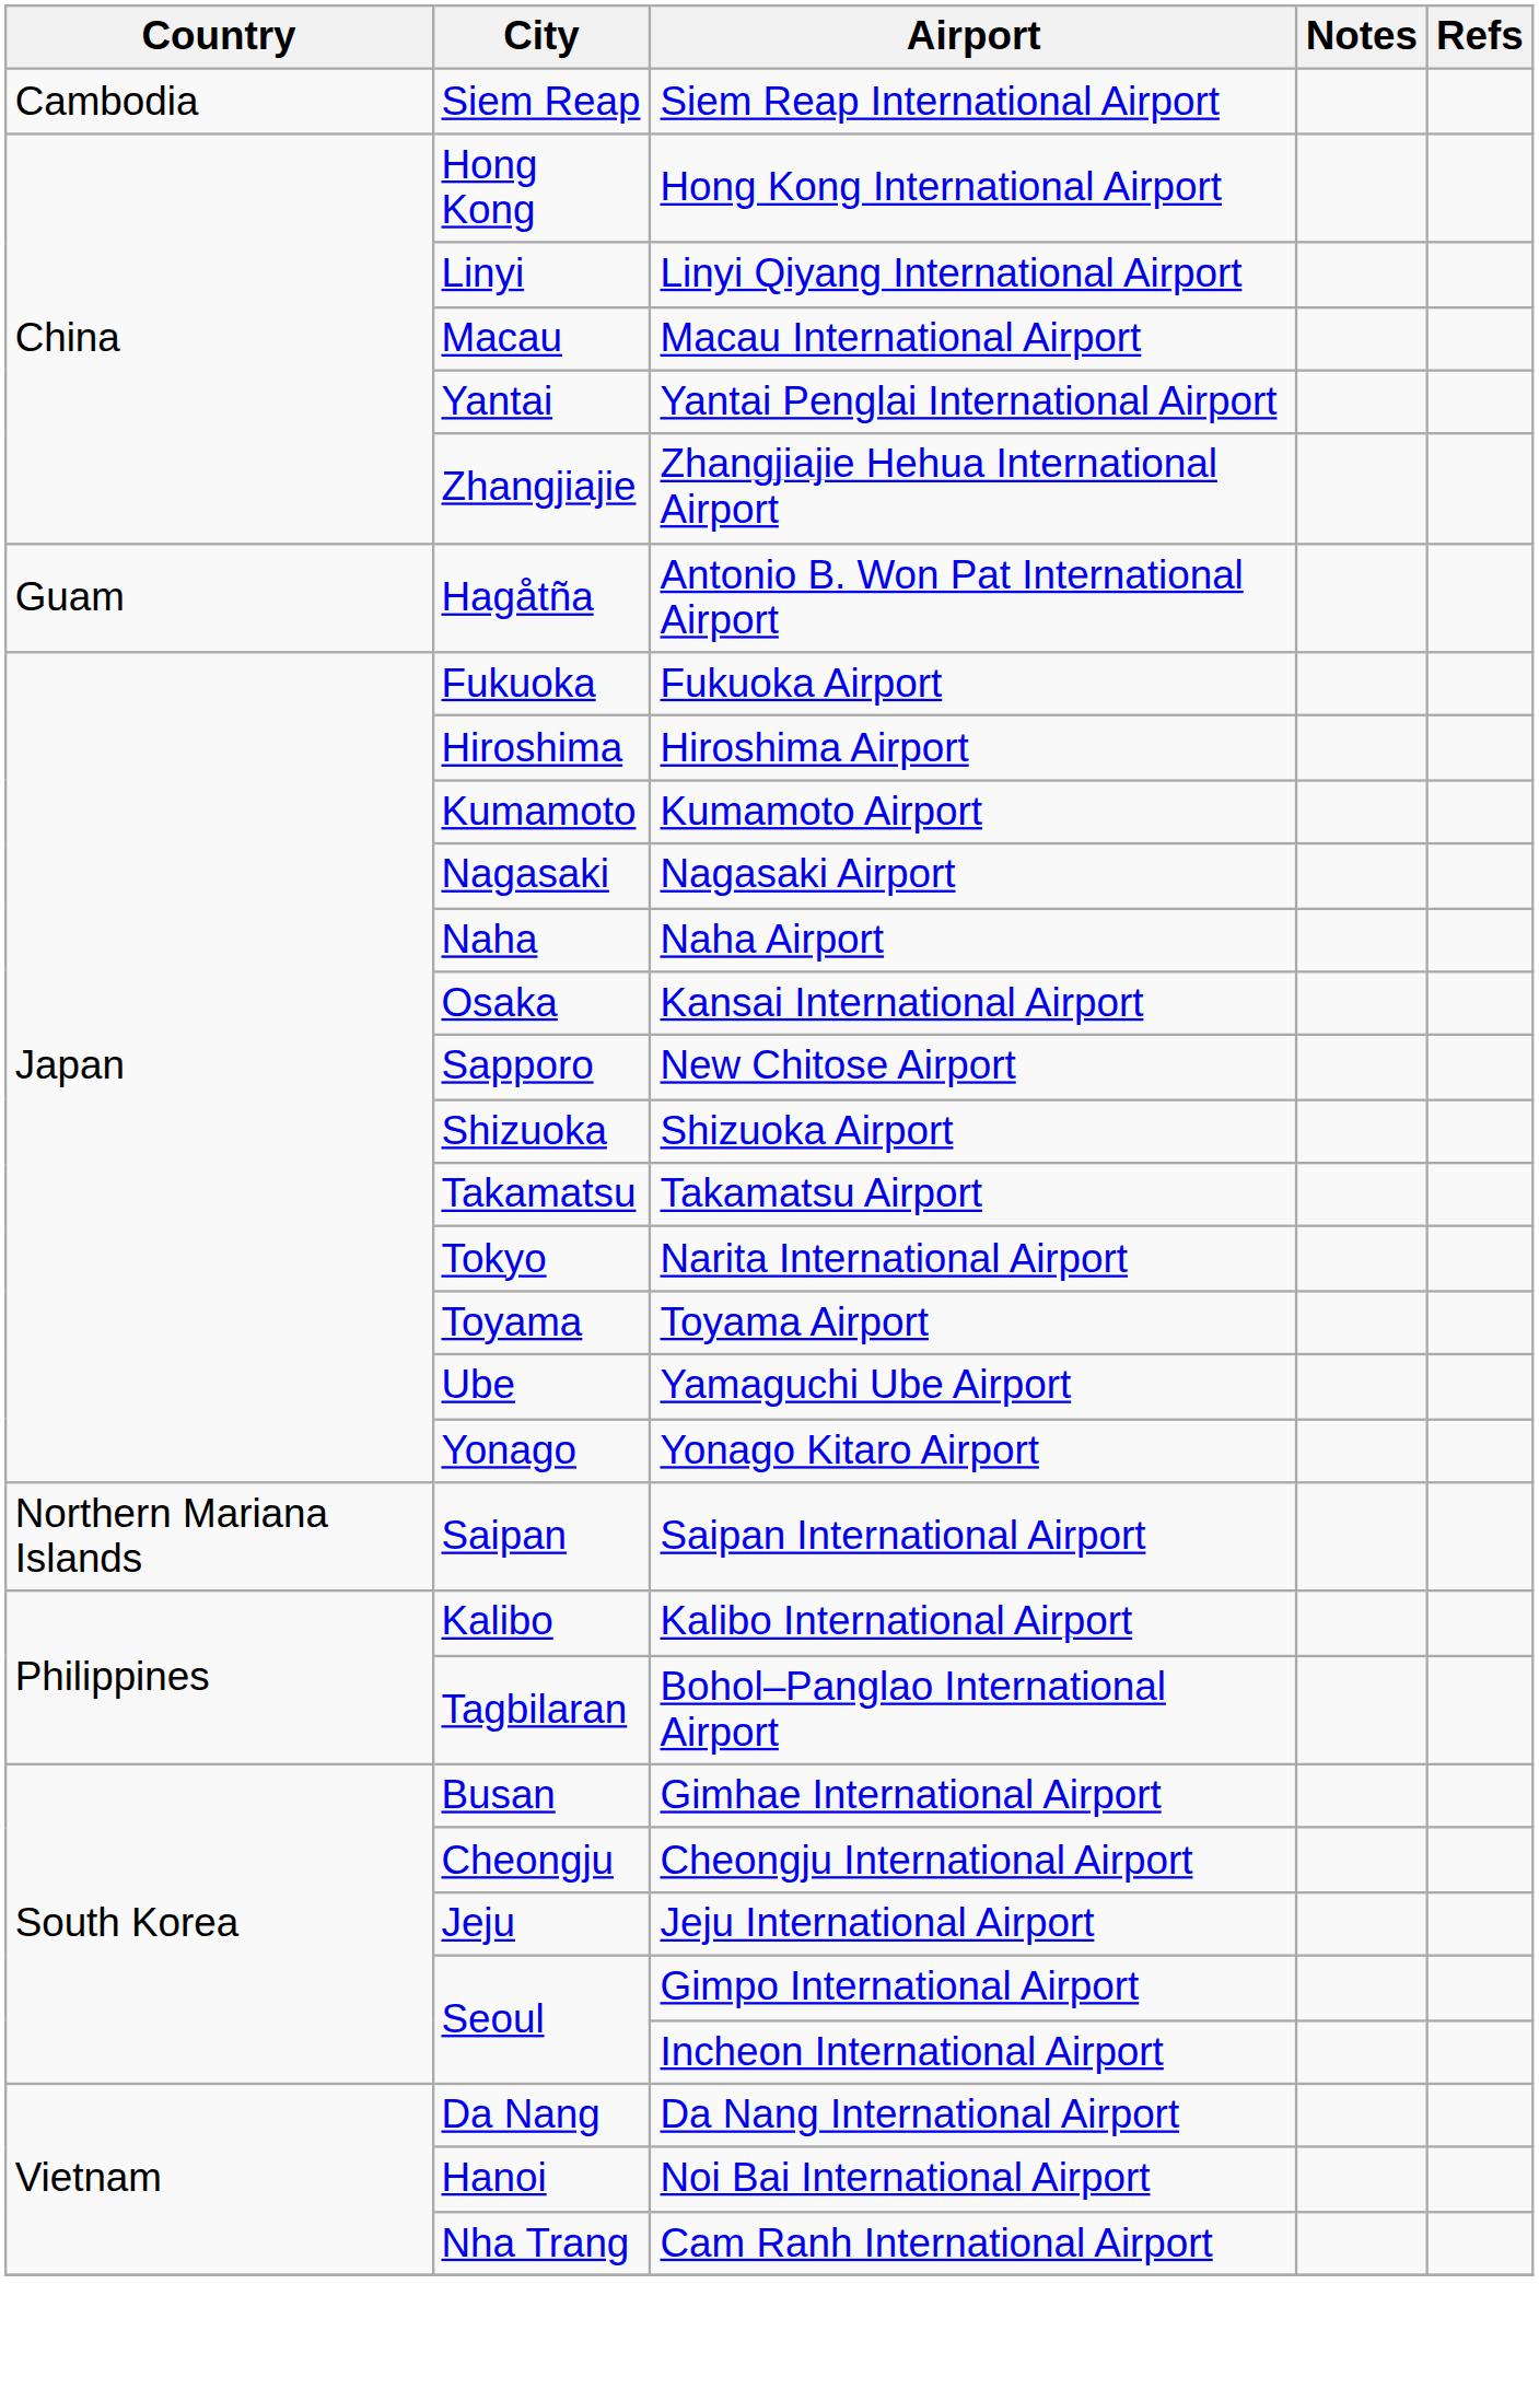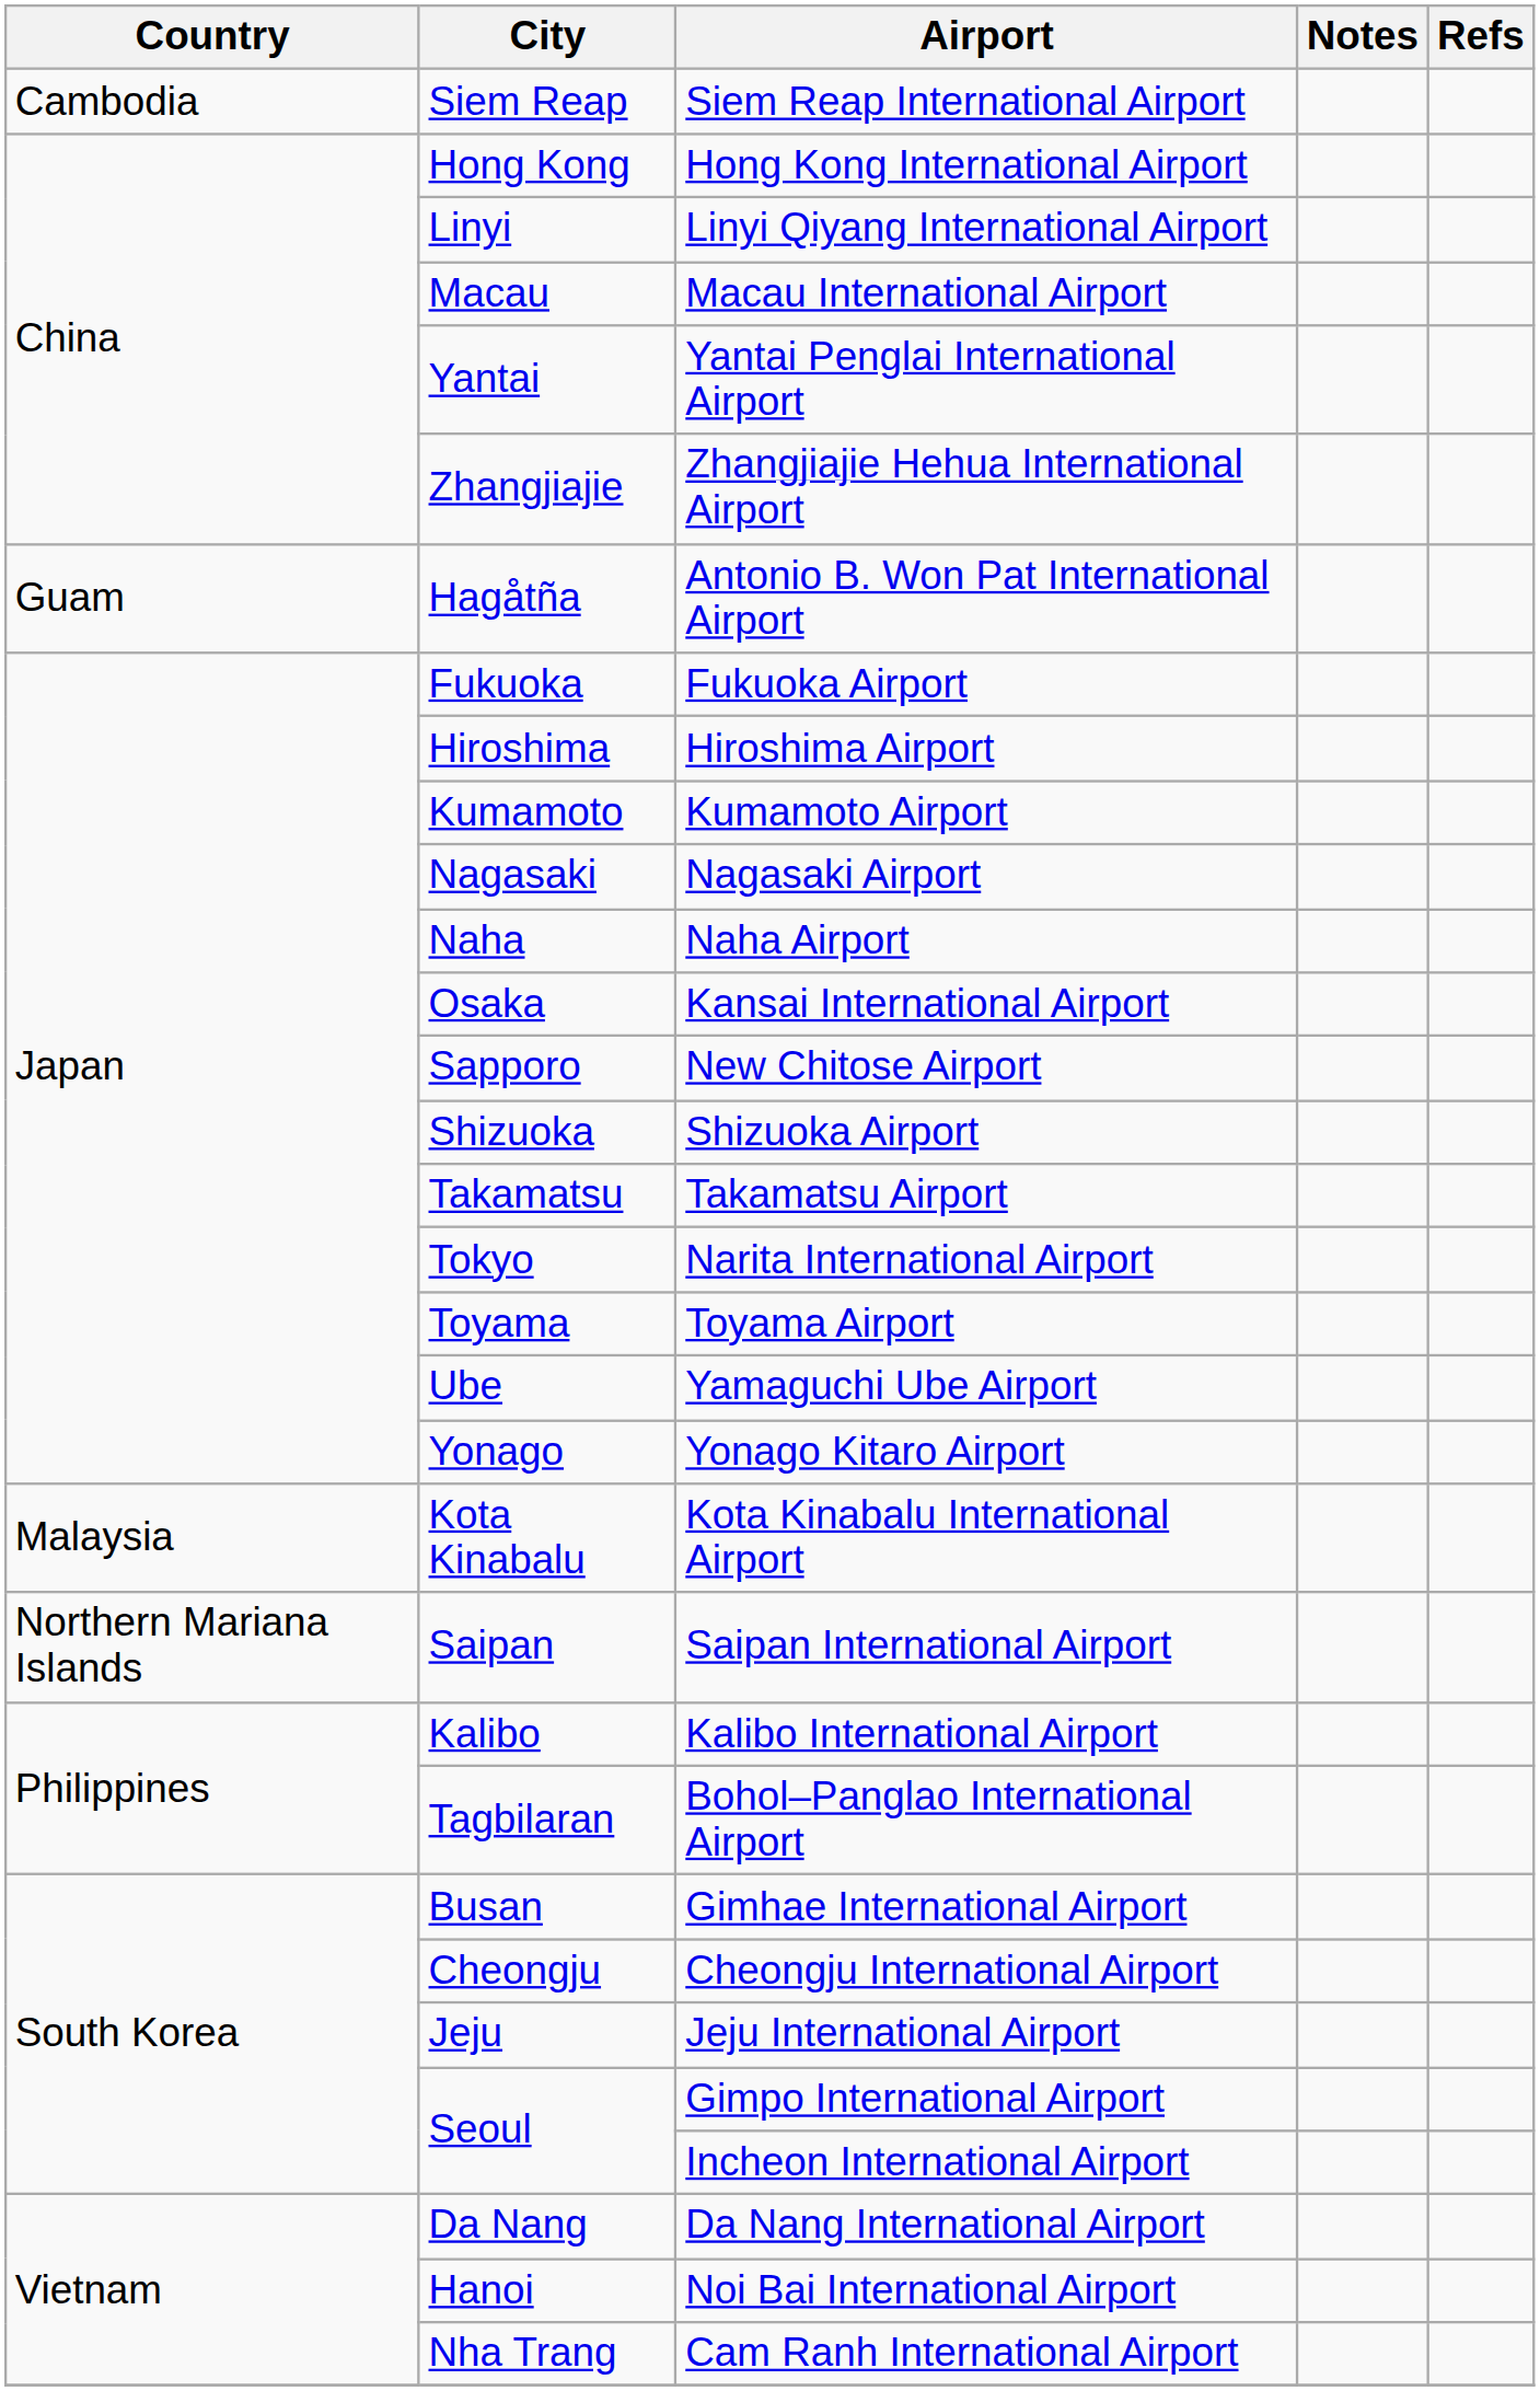+ row: Malaysia | Kota Kinabalu | Kota Kinabalu International Airport
